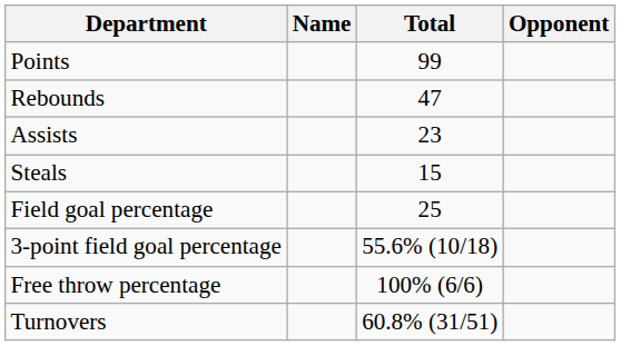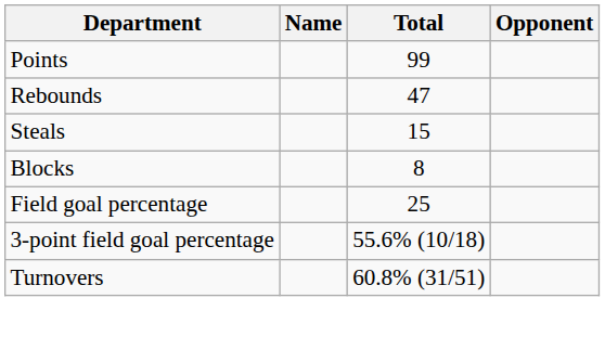- row: Assists | 23
+ row: Blocks | 8
- row: Free throw percentage | 100% (6/6)
